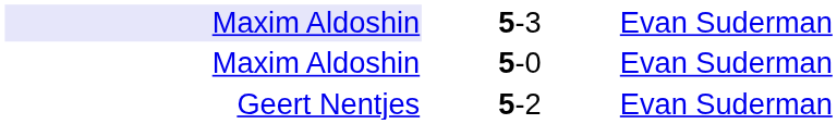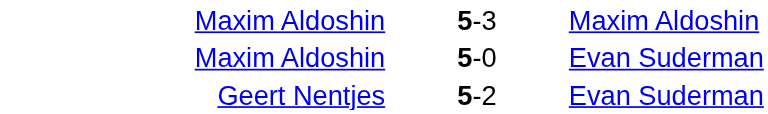5-3 | column 1: lavender background -> no background
5-3 | column 3: Evan Suderman -> Maxim Aldoshin
